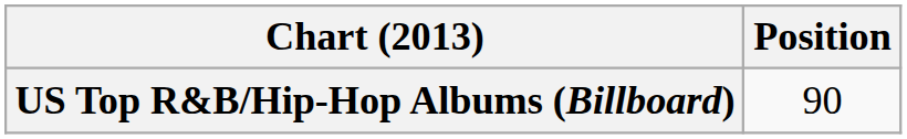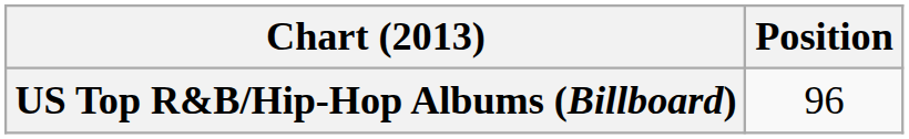US Top R&B/Hip-Hop Albums (Billboard) | Position: 90 -> 96
